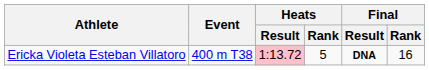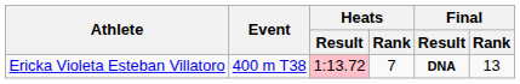Ericka Violeta Esteban Villatoro | Heats / Rank: 5 -> 7
Ericka Violeta Esteban Villatoro | Final / Rank: 16 -> 13
